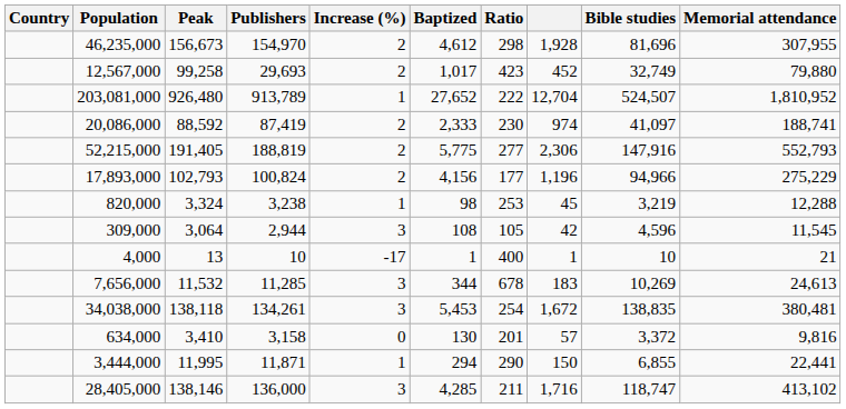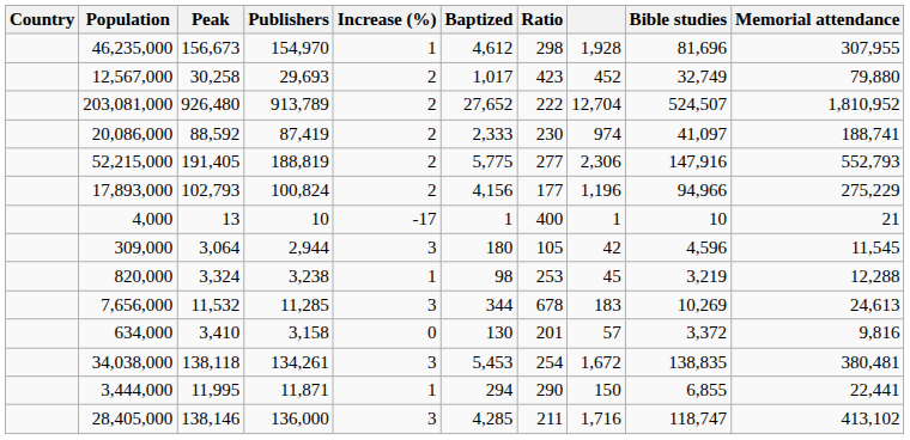46,235,000 | Increase (%): 2 -> 1
12,567,000 | Peak: 99,258 -> 30,258
203,081,000 | Increase (%): 1 -> 2
rows swapped: 4,000 <-> 820,000
309,000 | Baptized: 108 -> 180
rows swapped: 34,038,000 <-> 634,000
